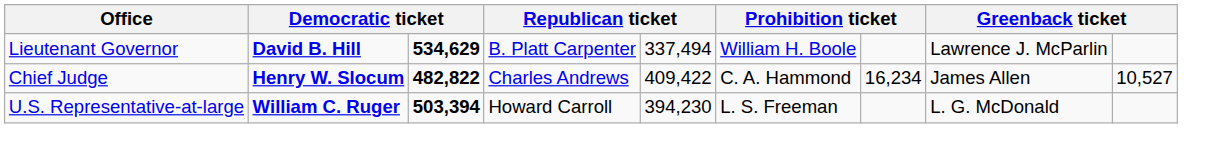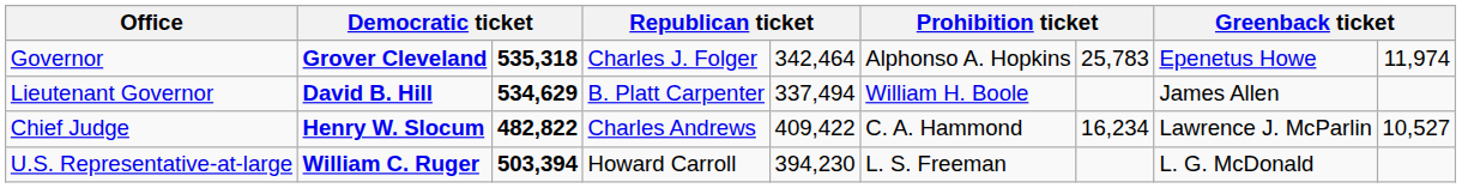+ row: Governor | Grover Cleveland | 535,318 | Charles J. Folger | 342,464 | Alphonso A. Hopkins | 25,783 | Epenetus Howe | 11,974
Lieutenant Governor | column 8: Lawrence J. McParlin -> James Allen
Chief Judge | column 8: James Allen -> Lawrence J. McParlin
